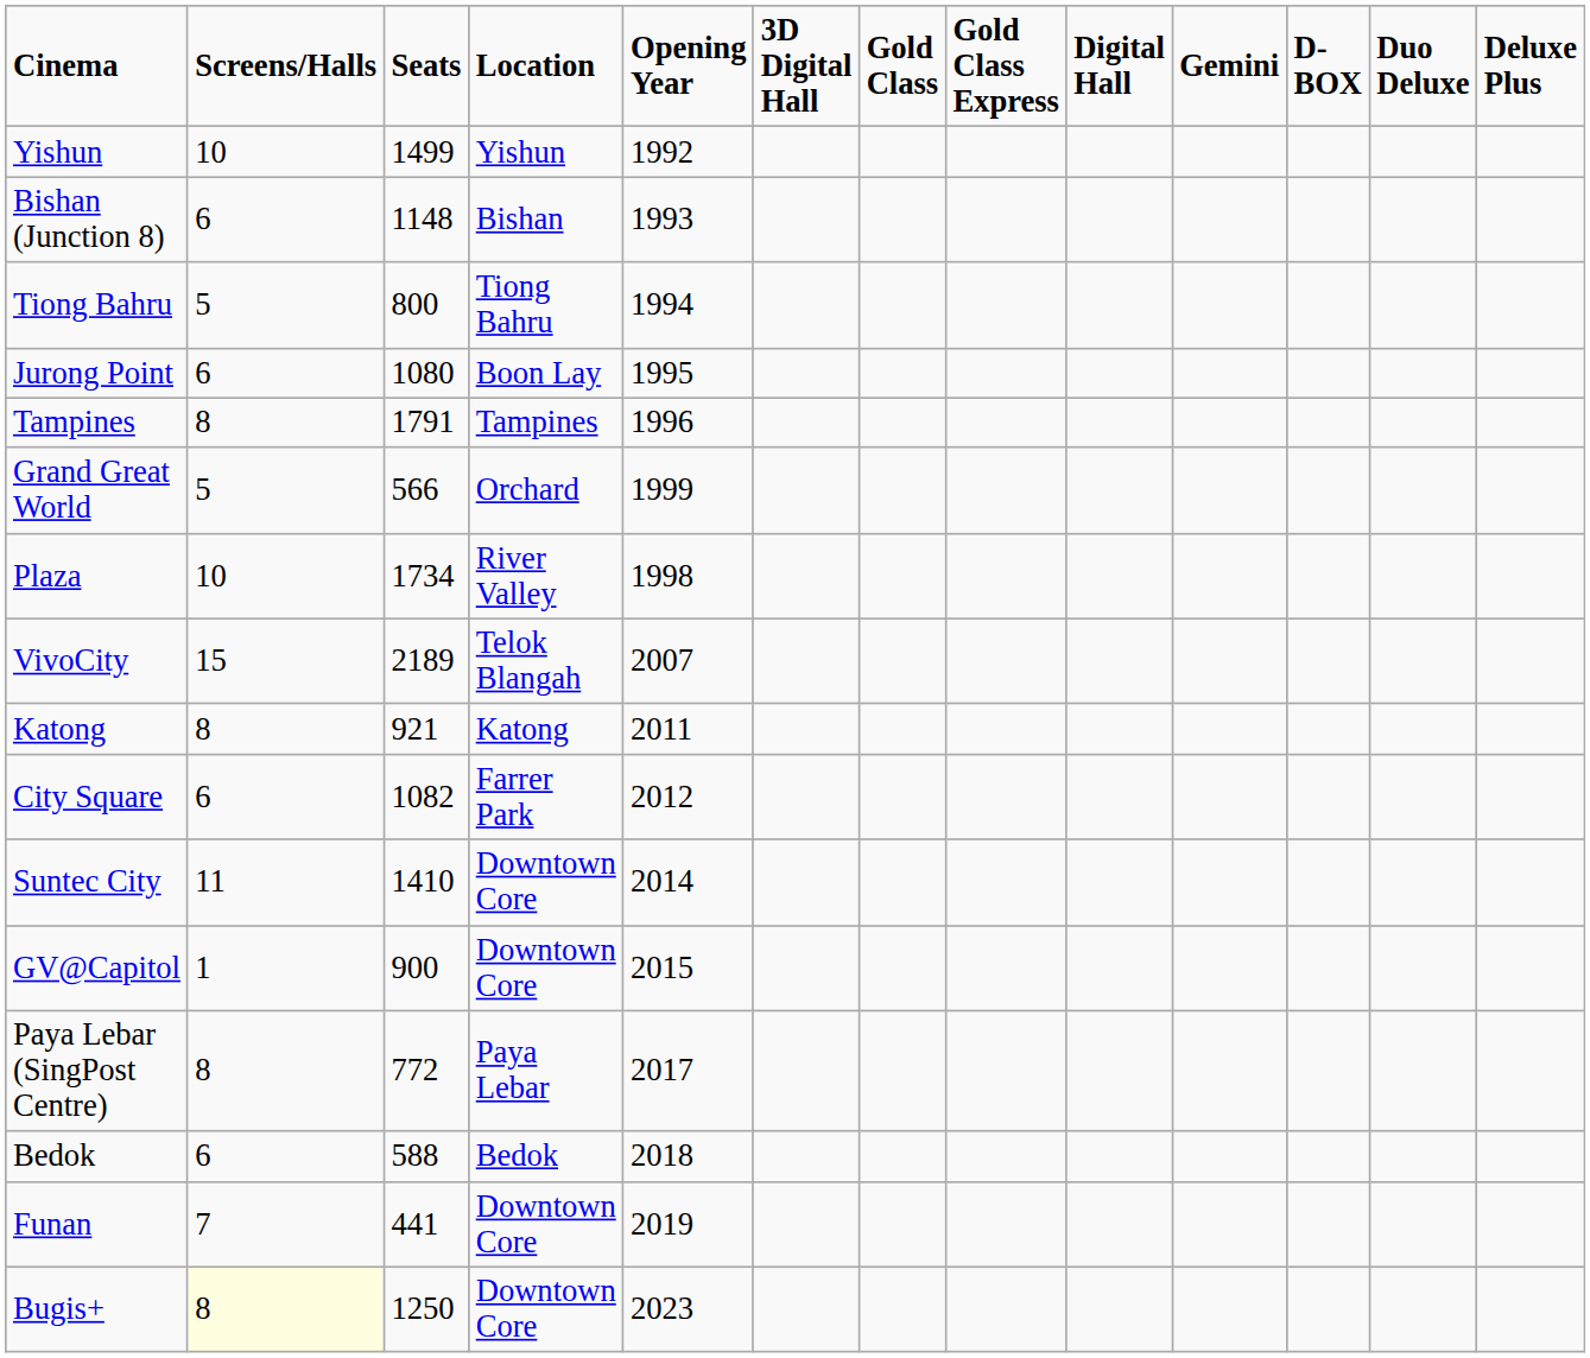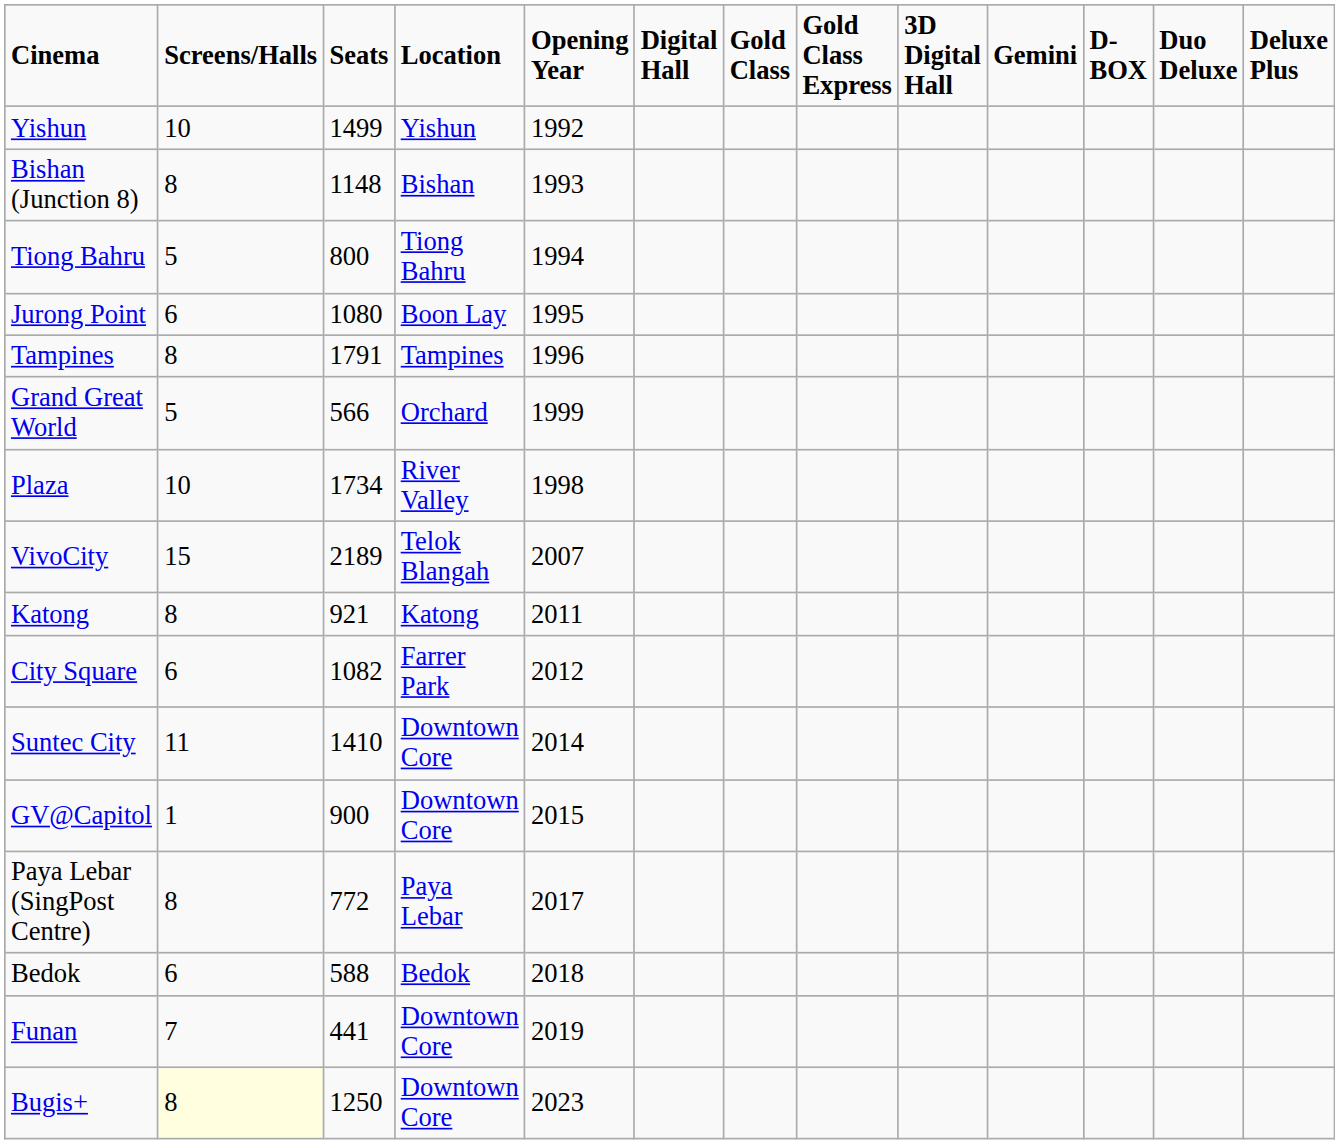columns swapped: Digital Hall <-> 3D Digital Hall
Bishan (Junction 8) | Screens/Halls: 6 -> 8
